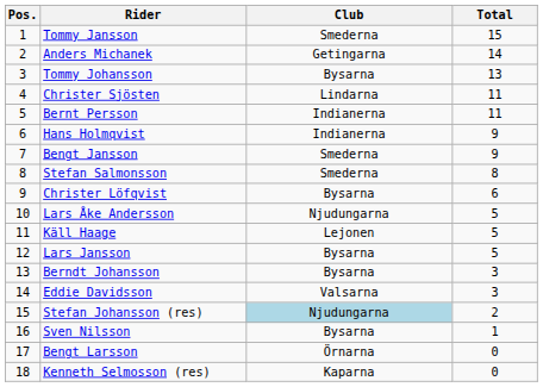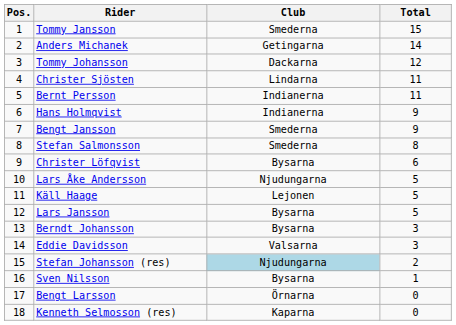Tommy Johansson | Club: Bysarna -> Dackarna
Tommy Johansson | Total: 13 -> 12
